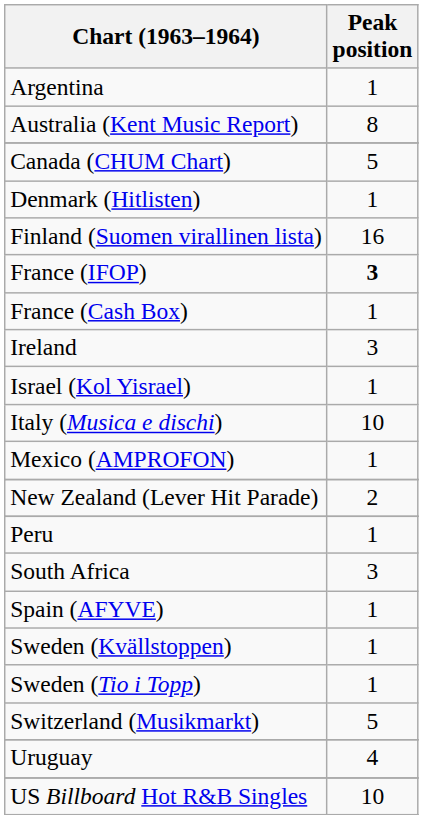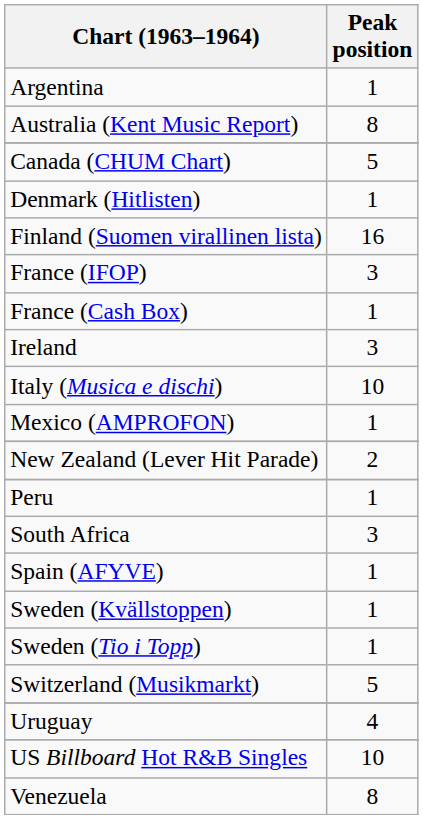France (IFOP) | Peak position: bold -> normal
- row: Israel (Kol Yisrael) | 1
+ row: Venezuela | 8
